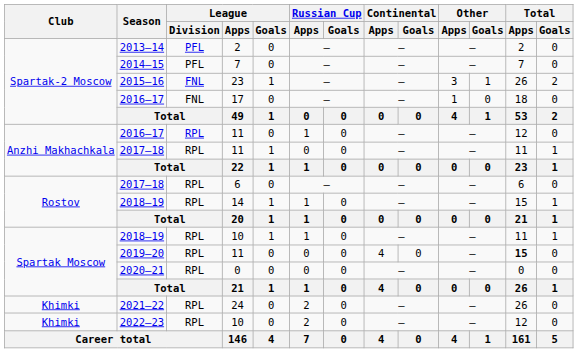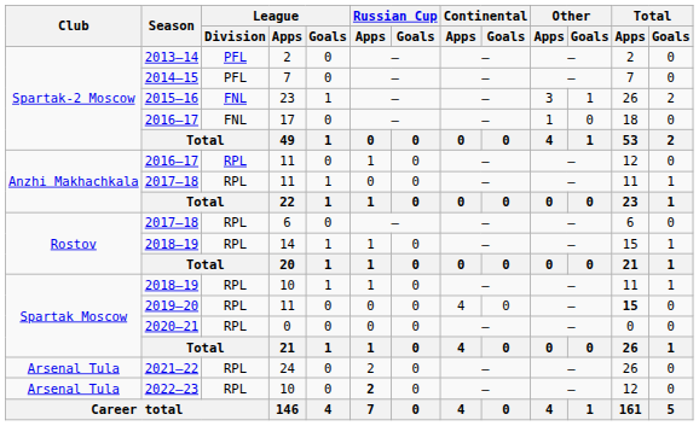2021–22 | Club: Khimki -> Arsenal Tula
2022–23 | Club: Khimki -> Arsenal Tula
2022–23 | Russian Cup / Apps: normal -> bold
